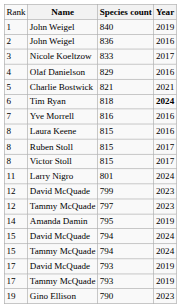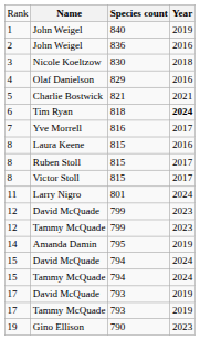3 | column 3: 833 -> 830
3 | column 4: 2017 -> 2018
7 | column 4: 2016 -> 2017
12 / Tammy McQuade | column 3: 797 -> 799
